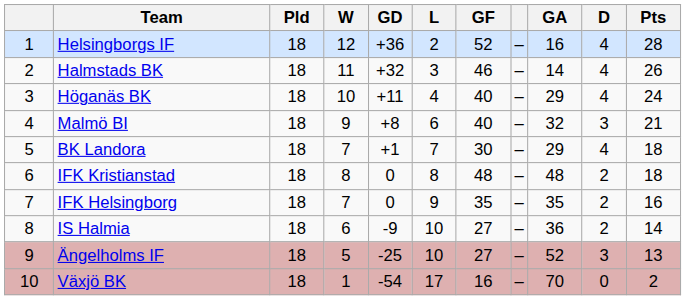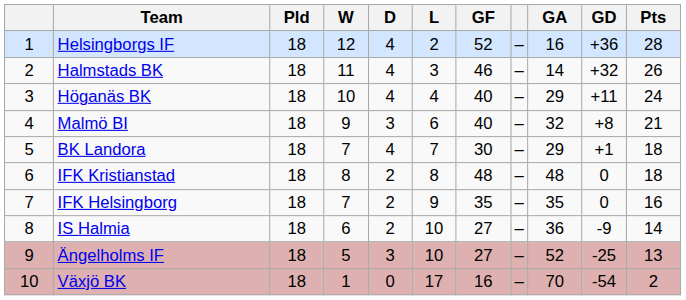columns swapped: D <-> GD
